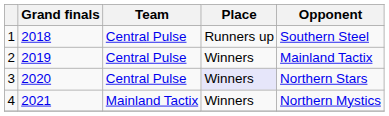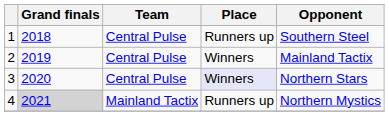4 | Grand finals: no background -> lightgrey background
4 | Place: Winners -> Runners up
